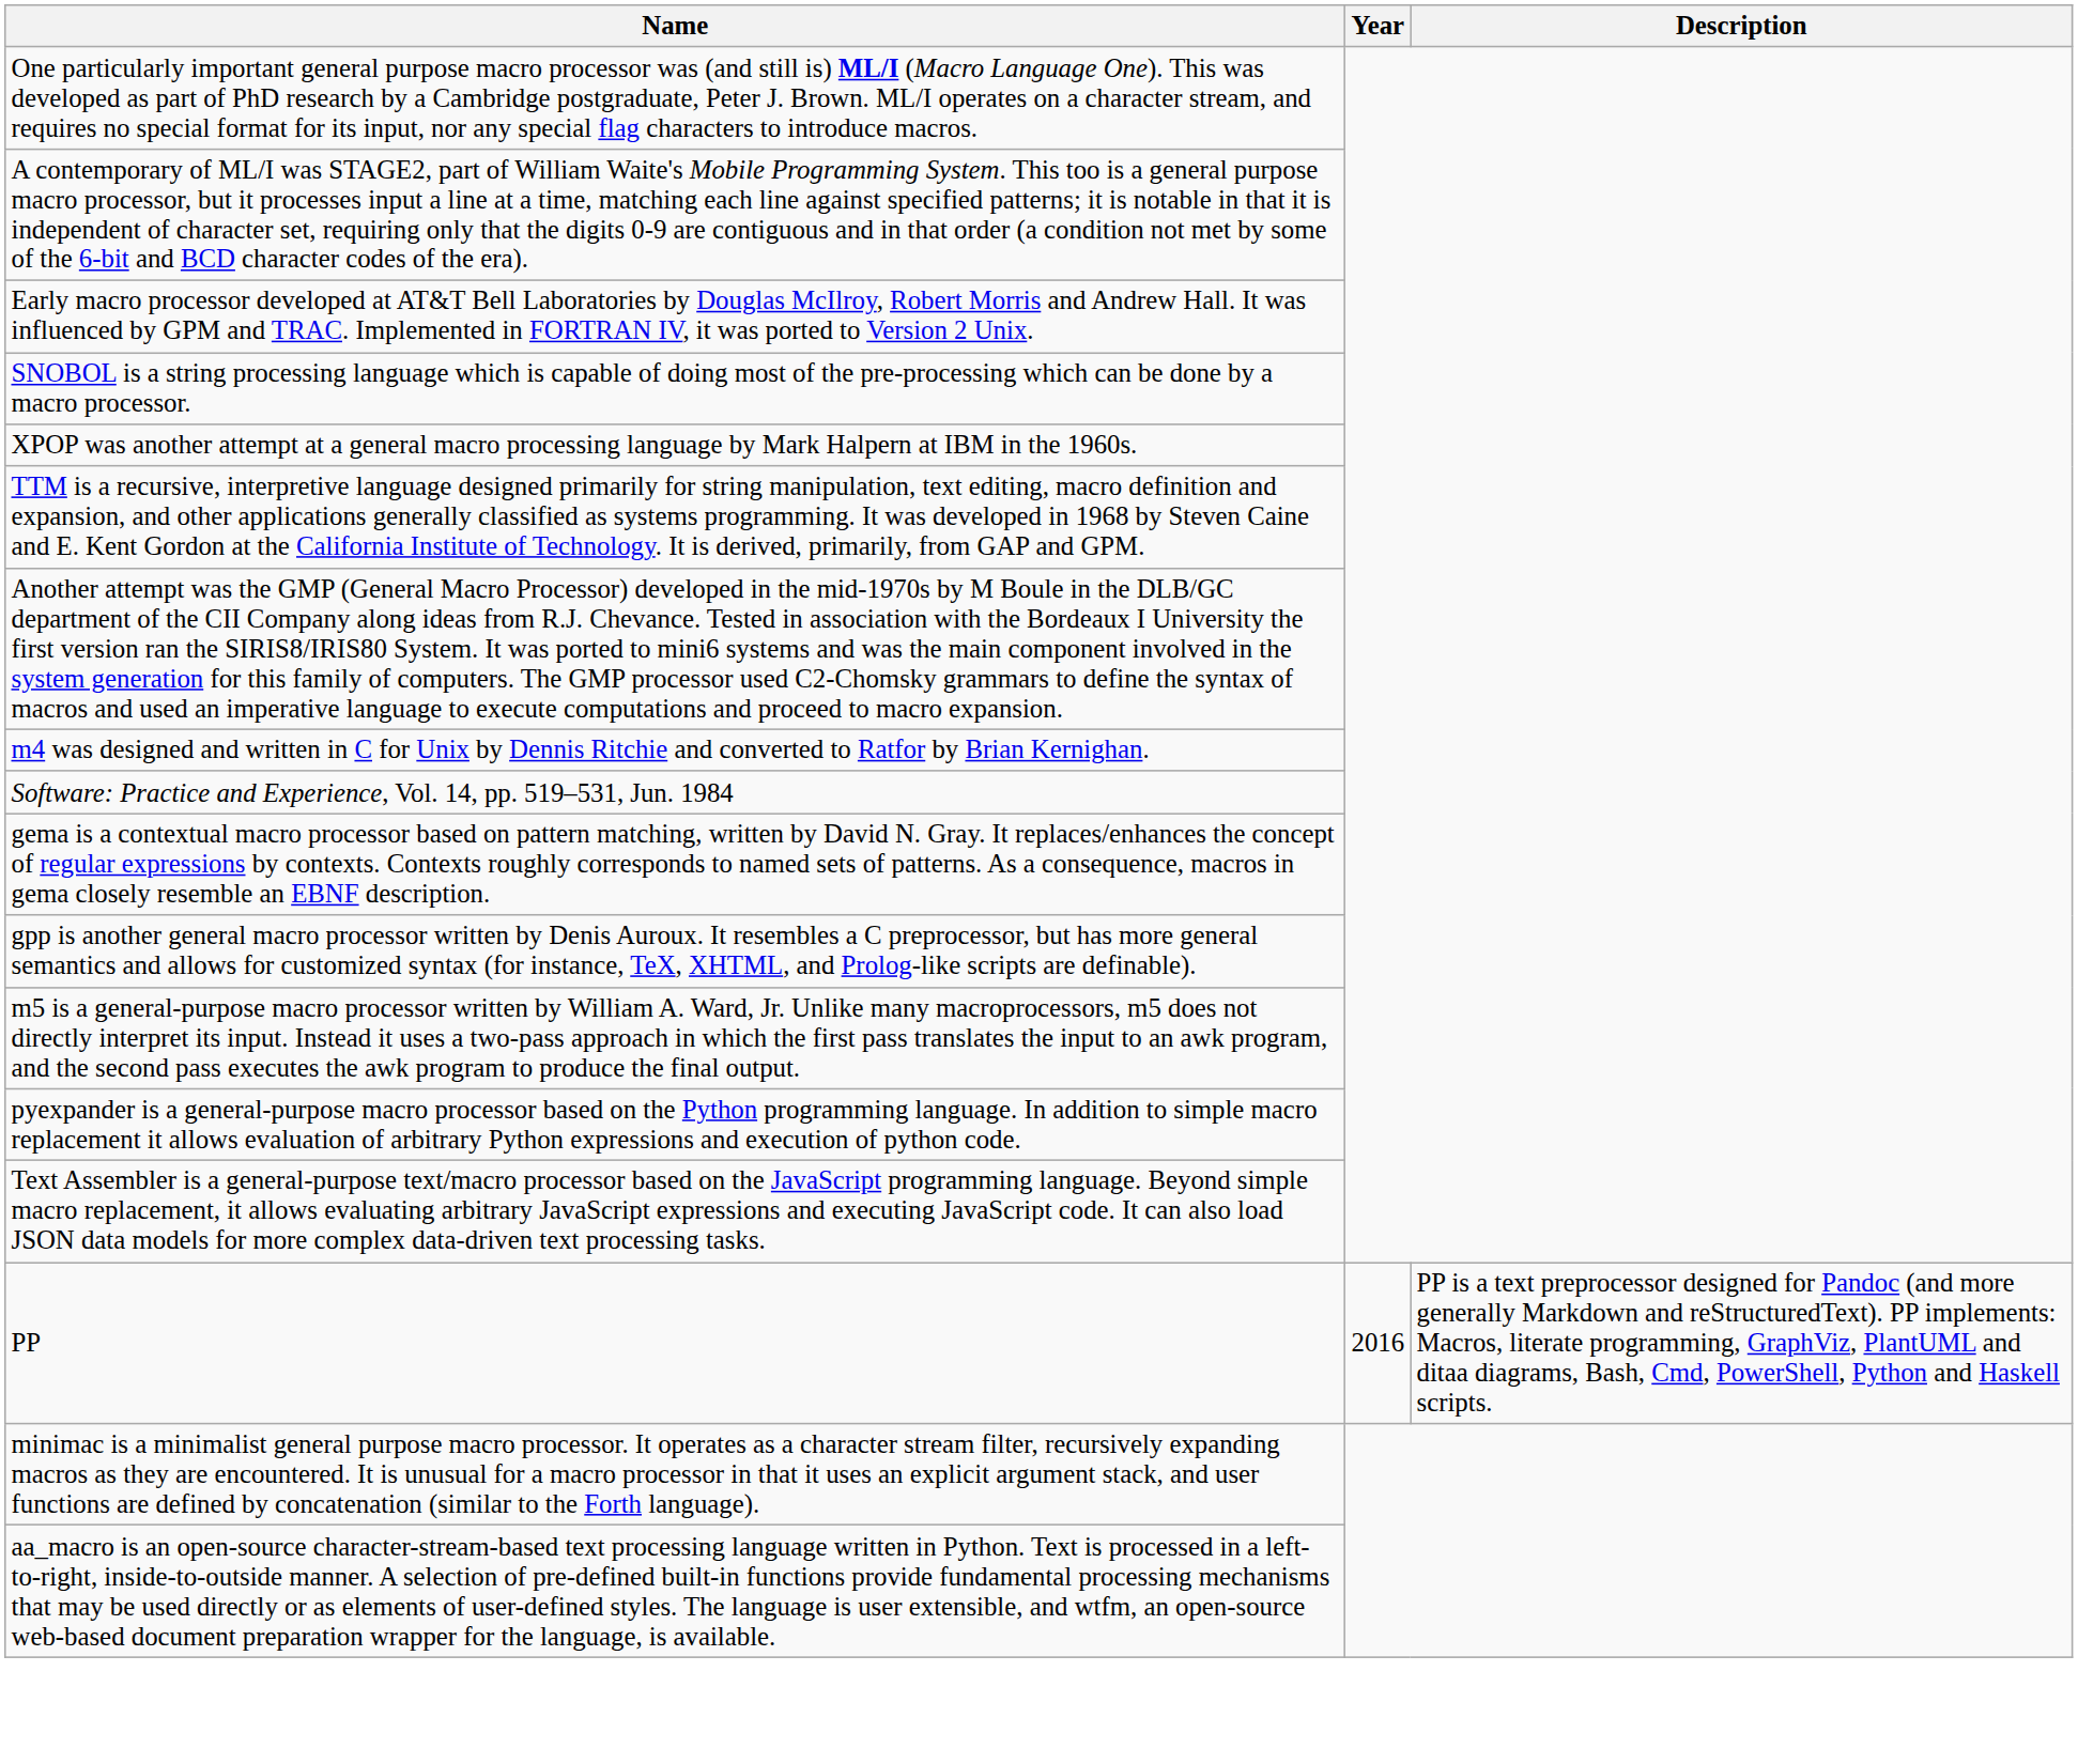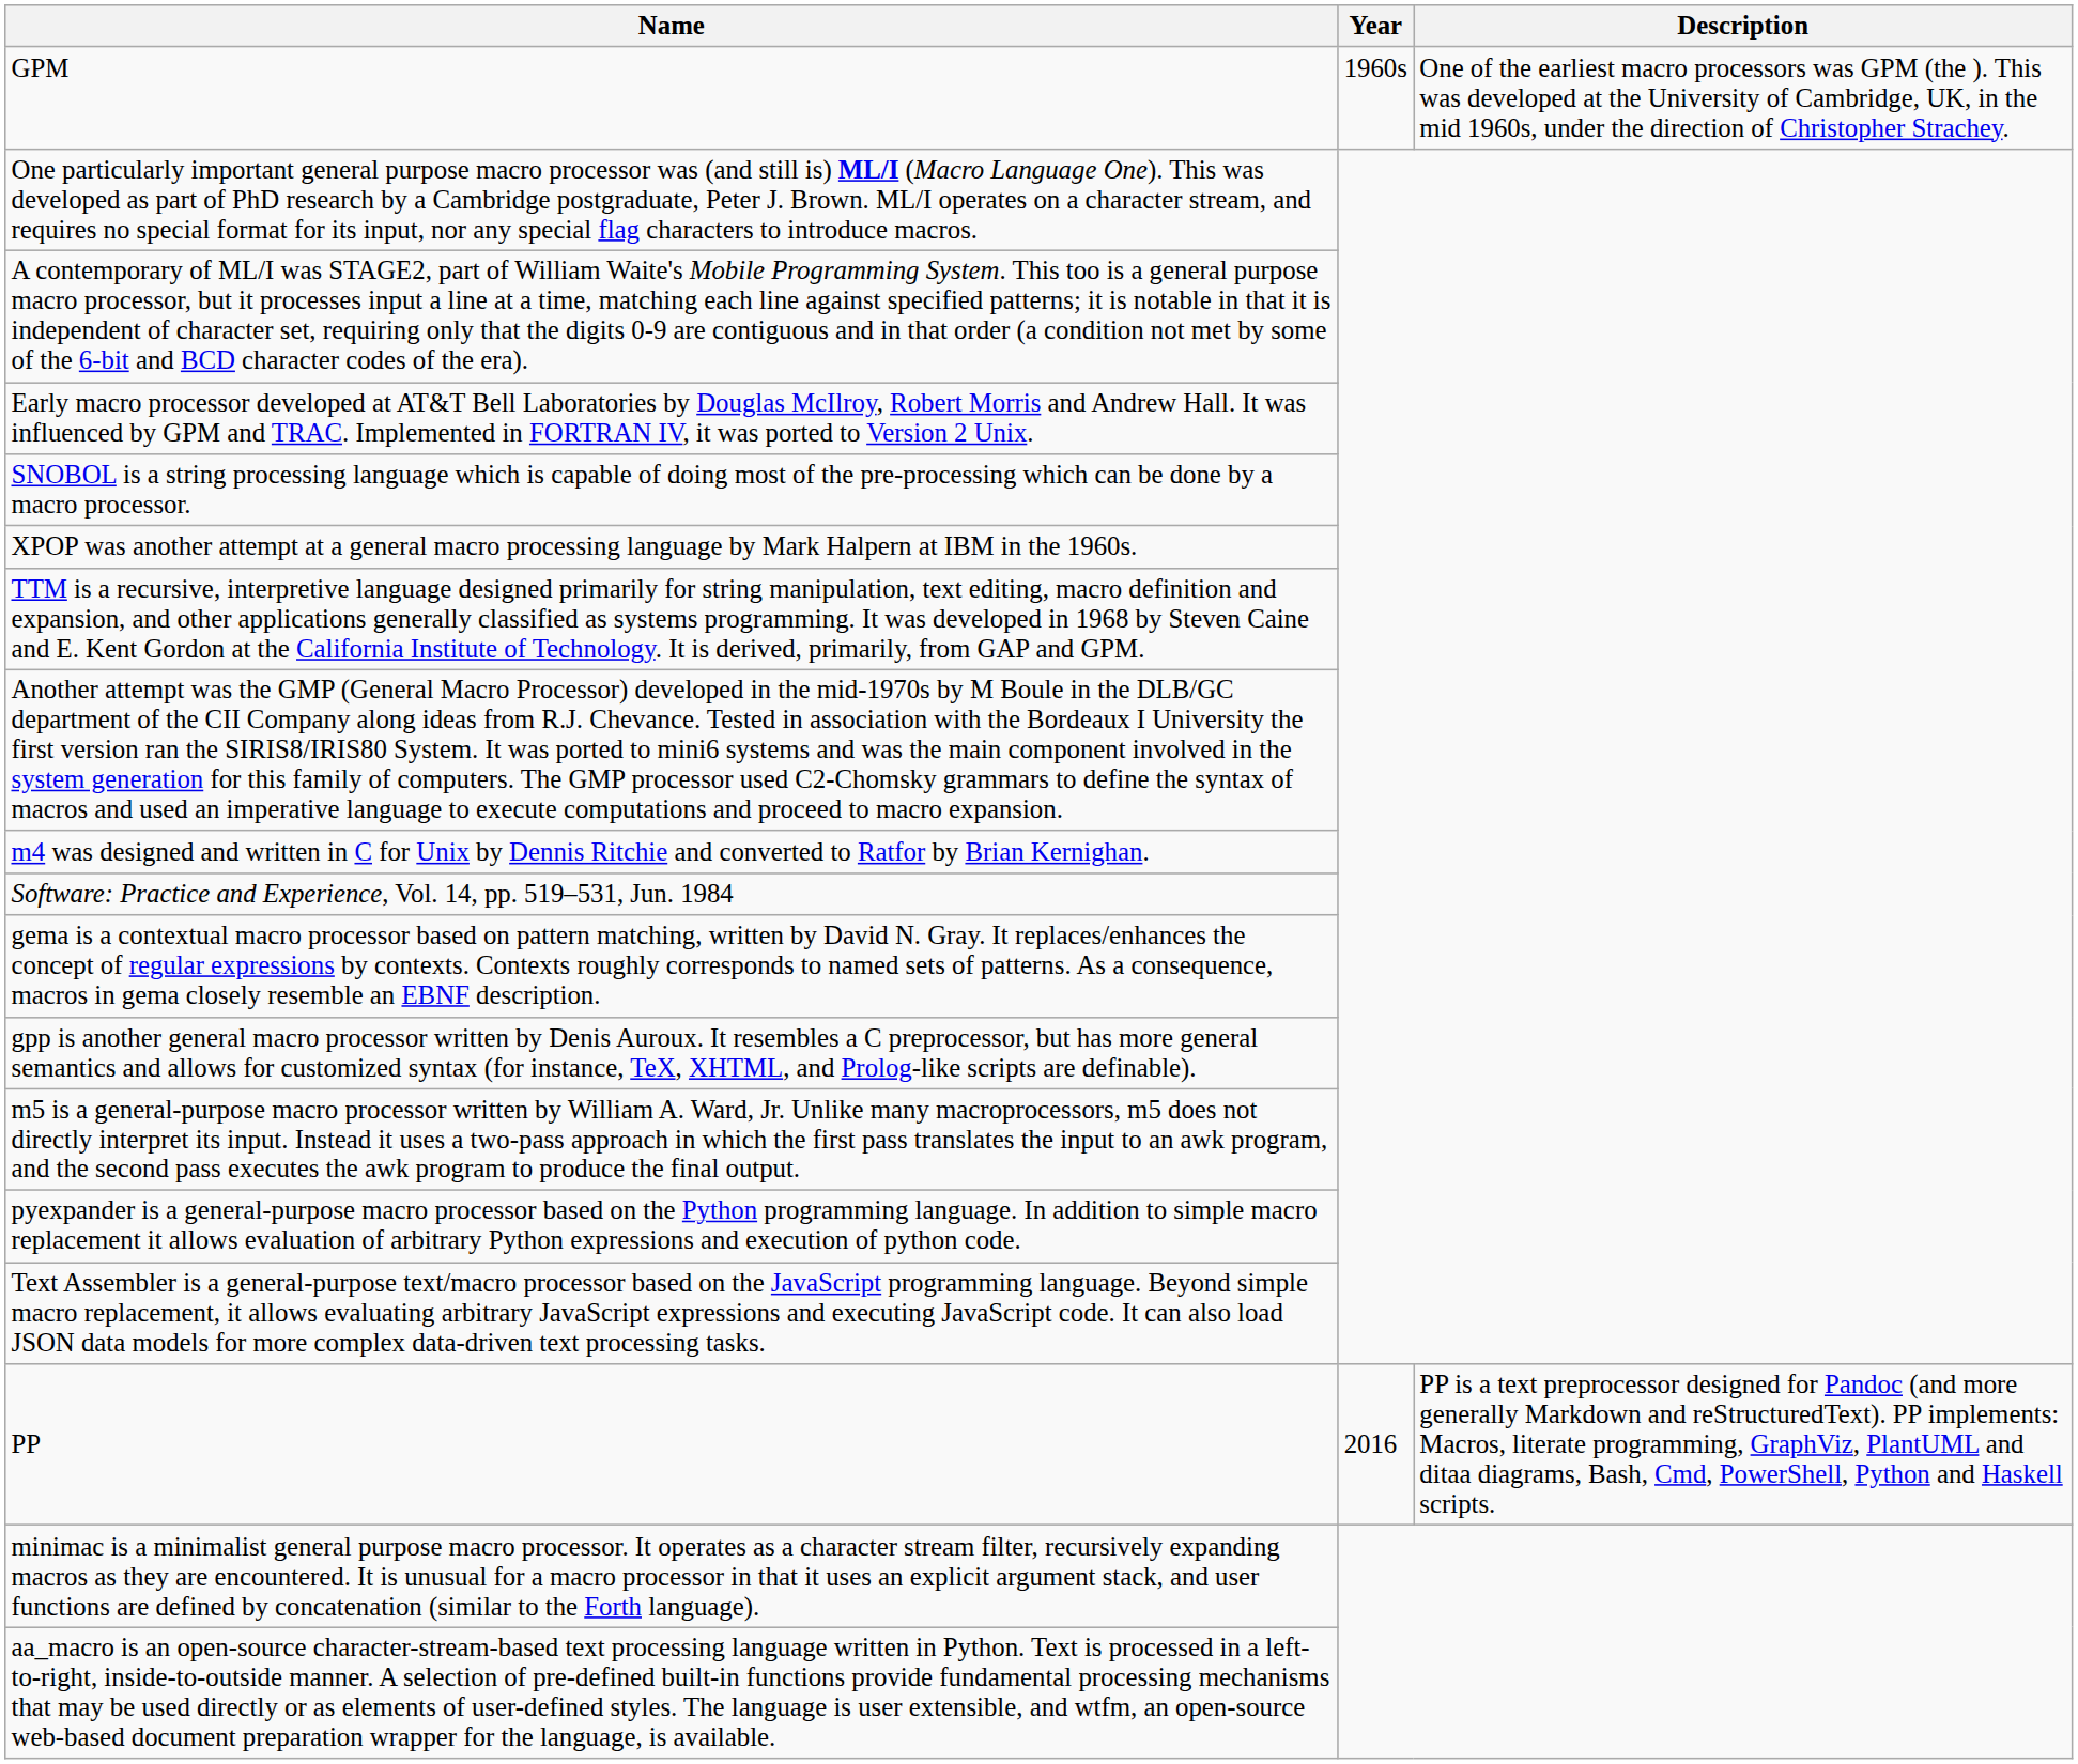+ row: GPM | 1960s | One of the earliest macro processors was GPM (the ). This was developed at the University of Cambridge, UK, in the mid 1960s, under the direction of Christopher Strachey.
